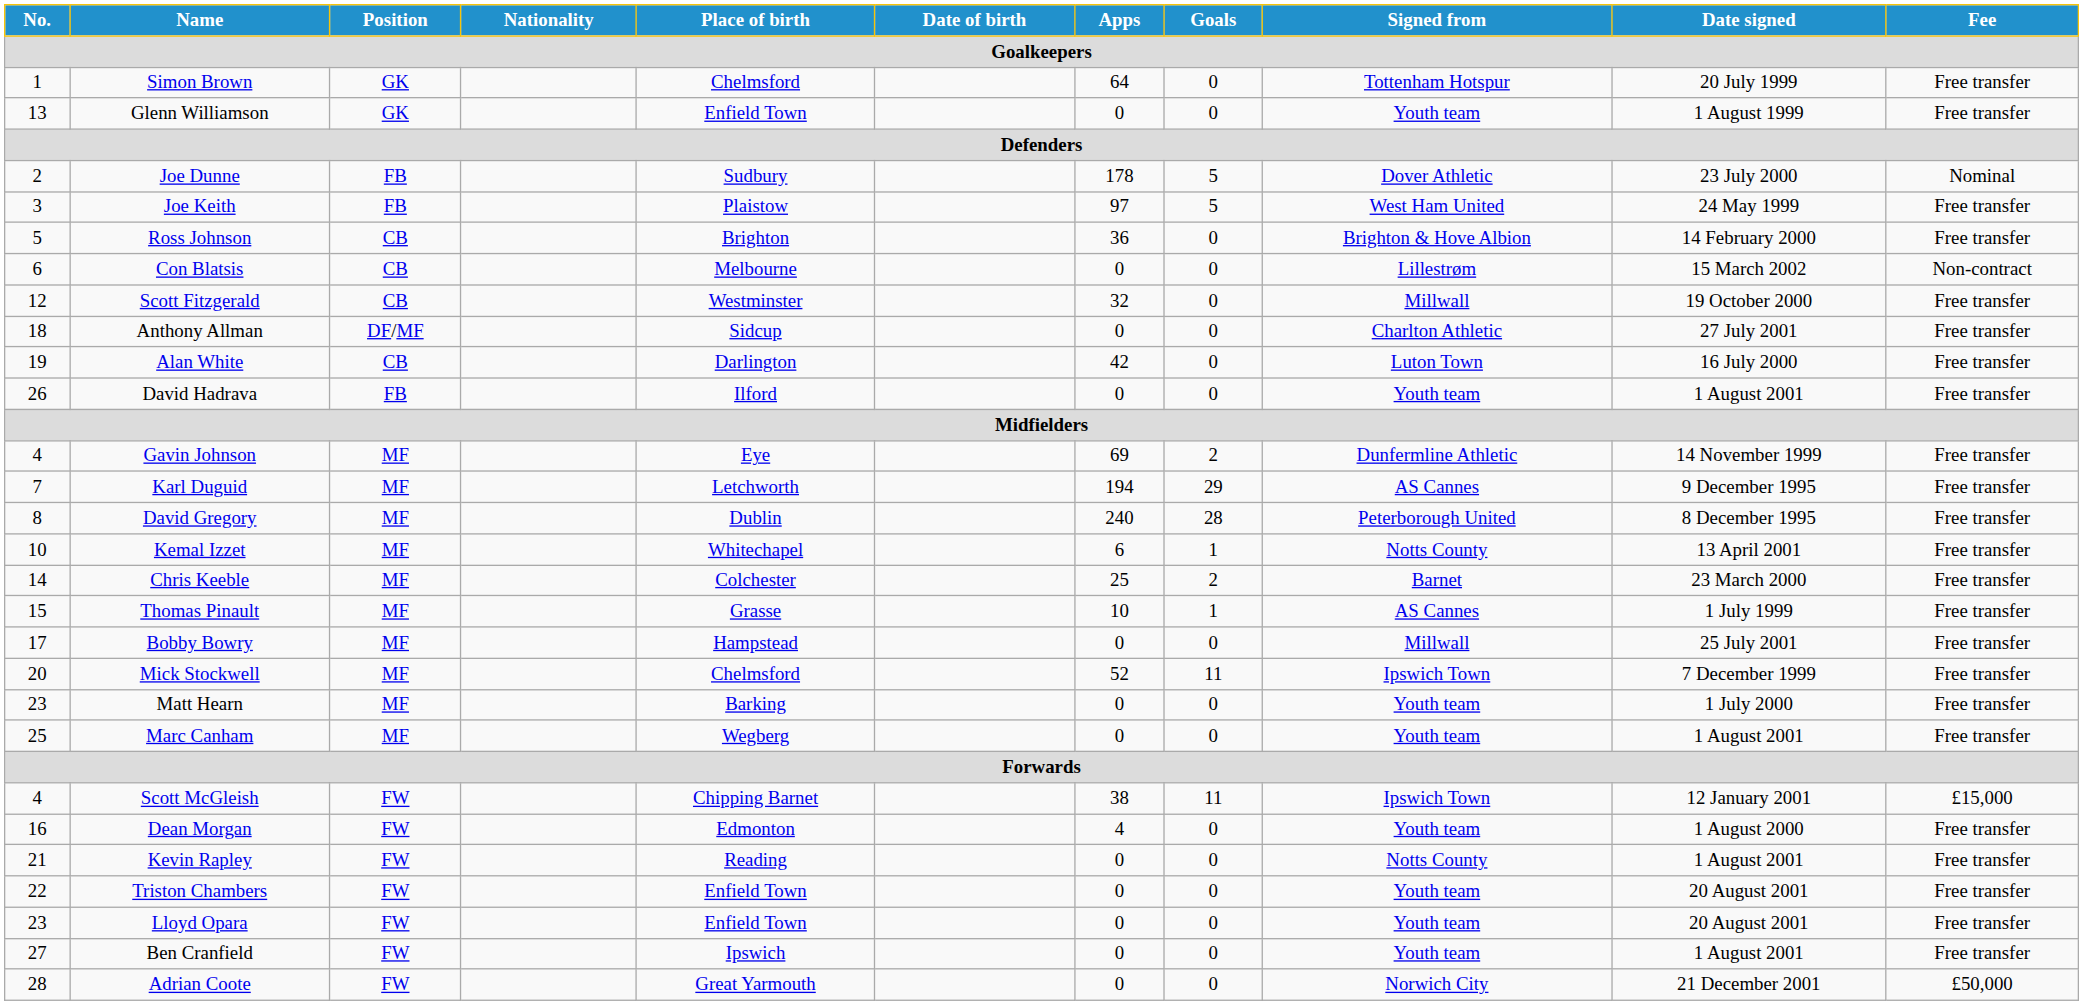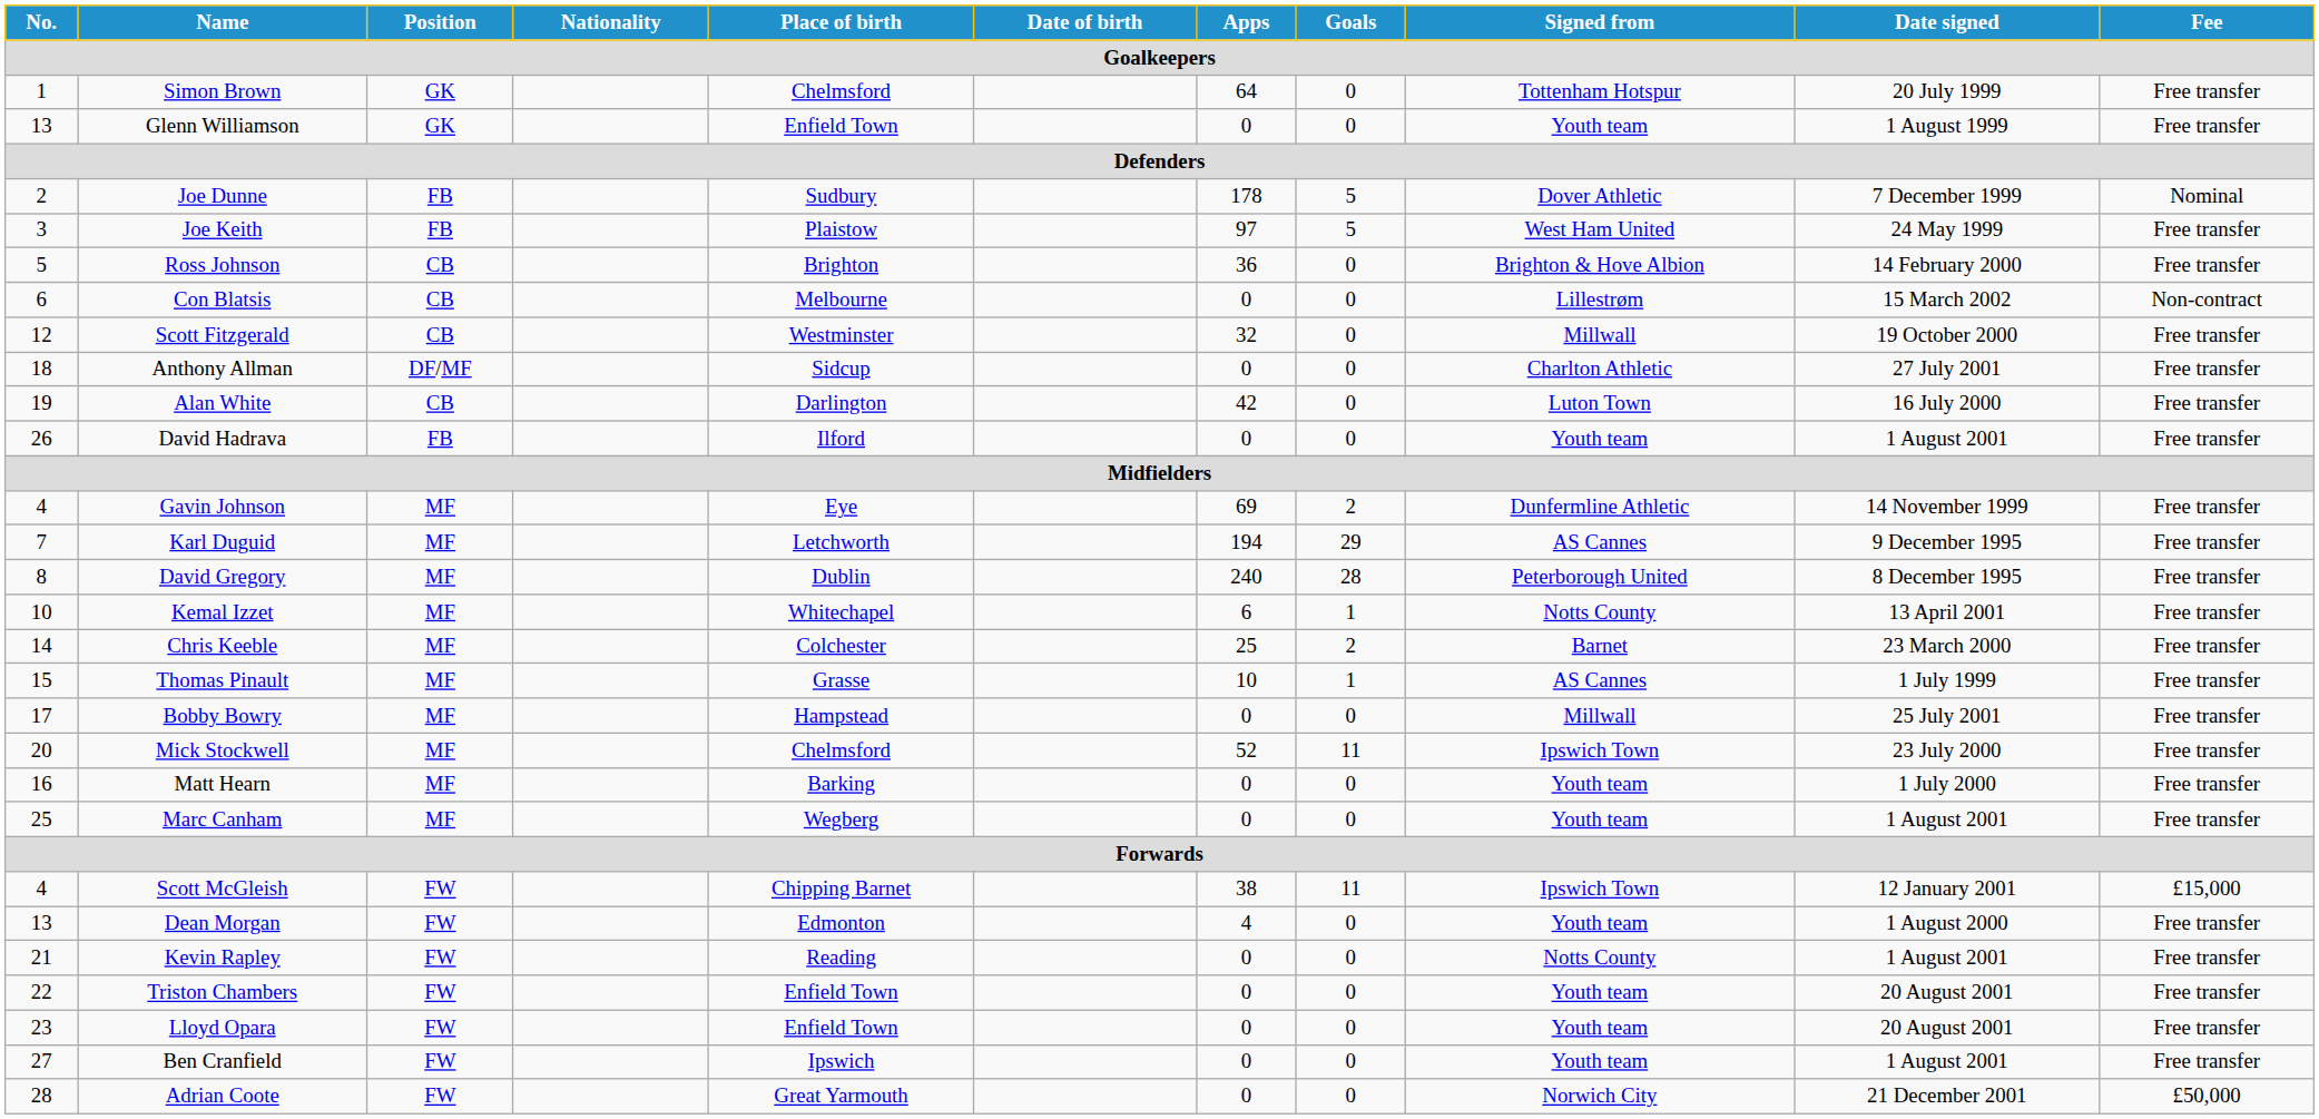Joe Dunne | Date signed: 23 July 2000 -> 7 December 1999
Mick Stockwell | Date signed: 7 December 1999 -> 23 July 2000
Matt Hearn | No.: 23 -> 16
Dean Morgan | No.: 16 -> 13
